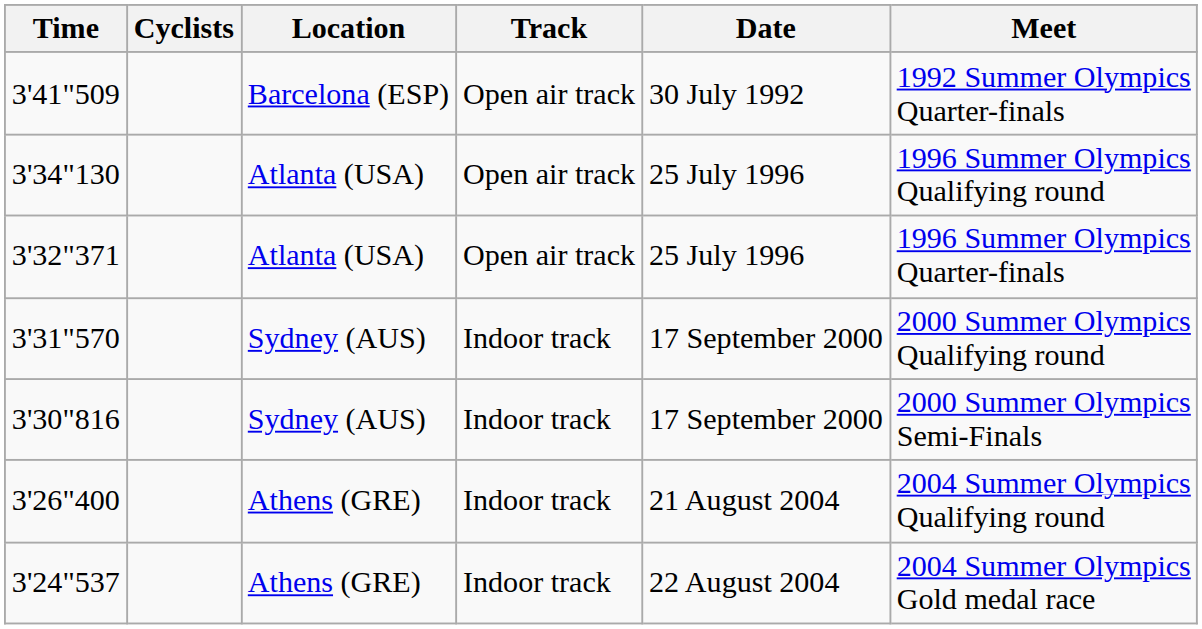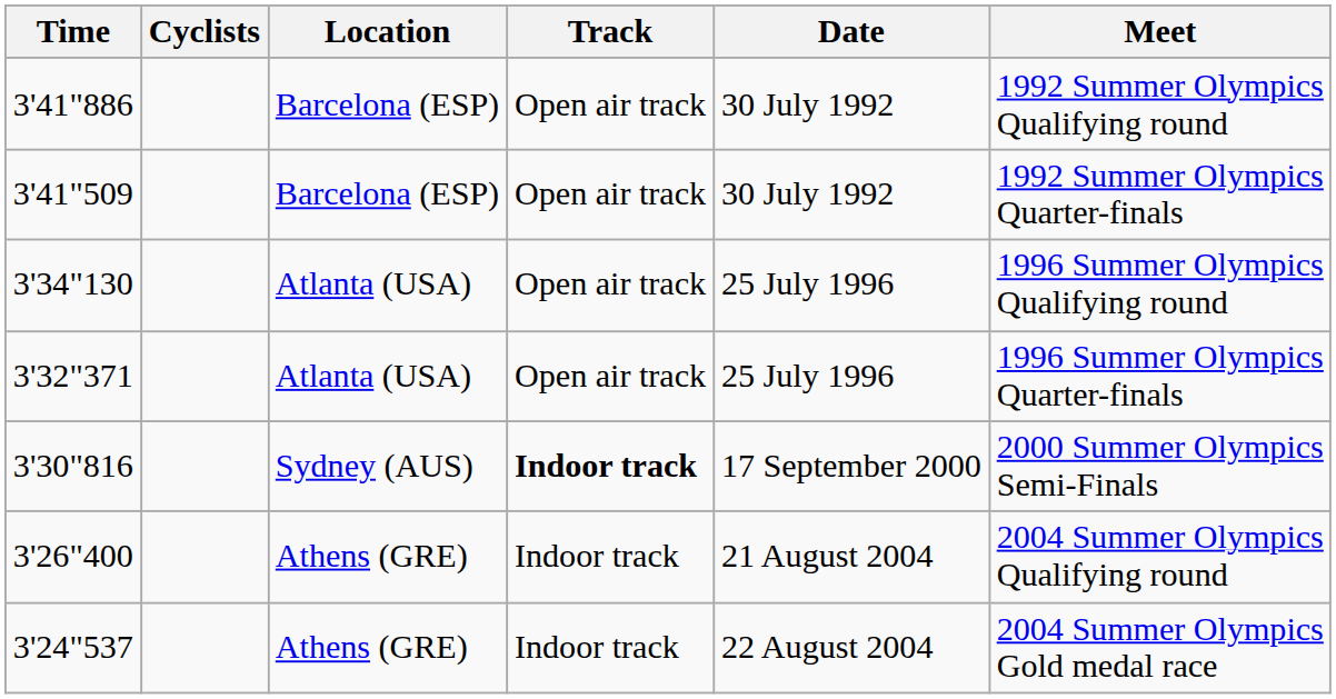+ row: 3'41"886 | Barcelona (ESP) | Open air track | 30 July 1992 | 1992 Summer Olympics Qualifying round
- row: 3'31"570 | Sydney (AUS) | Indoor track | 17 September 2000 | 2000 Summer Olympics Qualifying round
3'30"816 | Track: normal -> bold
